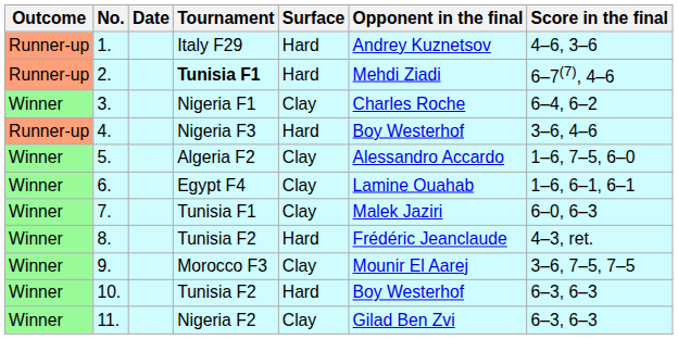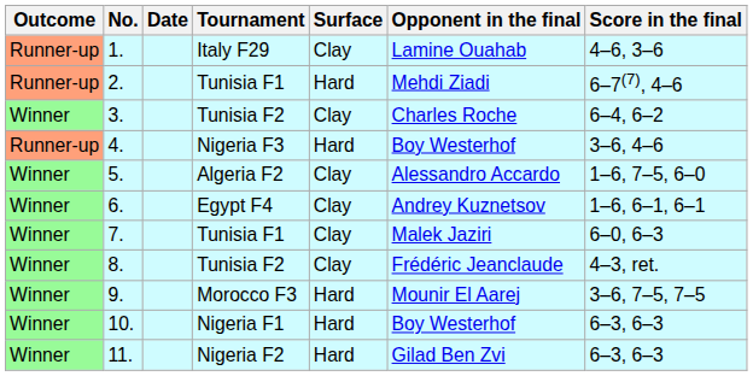1. | Surface: Hard -> Clay
1. | Opponent in the final: Andrey Kuznetsov -> Lamine Ouahab
2. | Tournament: bold -> normal
3. | Tournament: Nigeria F1 -> Tunisia F2
6. | Opponent in the final: Lamine Ouahab -> Andrey Kuznetsov
8. | Surface: Hard -> Clay
9. | Surface: Clay -> Hard
10. | Tournament: Tunisia F2 -> Nigeria F1
11. | Surface: Clay -> Hard
